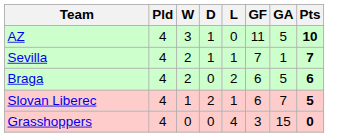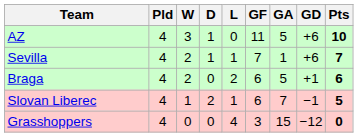+ column: GD | +6 | +6 | +1 | −1 | −12
